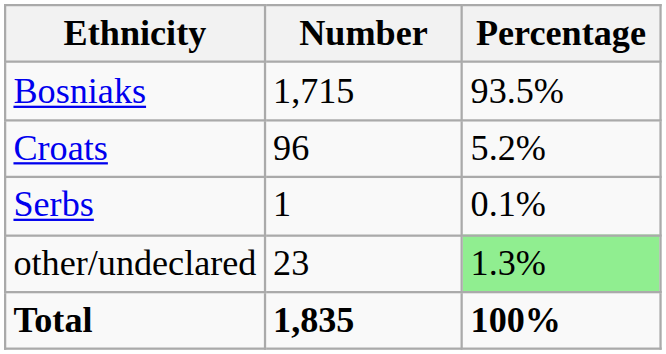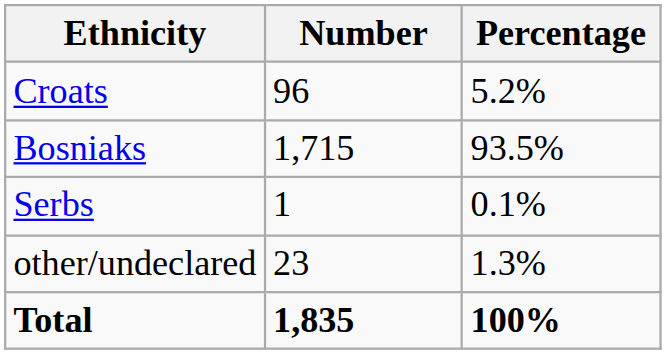rows swapped: Bosniaks <-> Croats
other/undeclared | Percentage: lightgreen background -> no background
